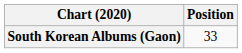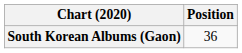South Korean Albums (Gaon) | Position: 33 -> 36
